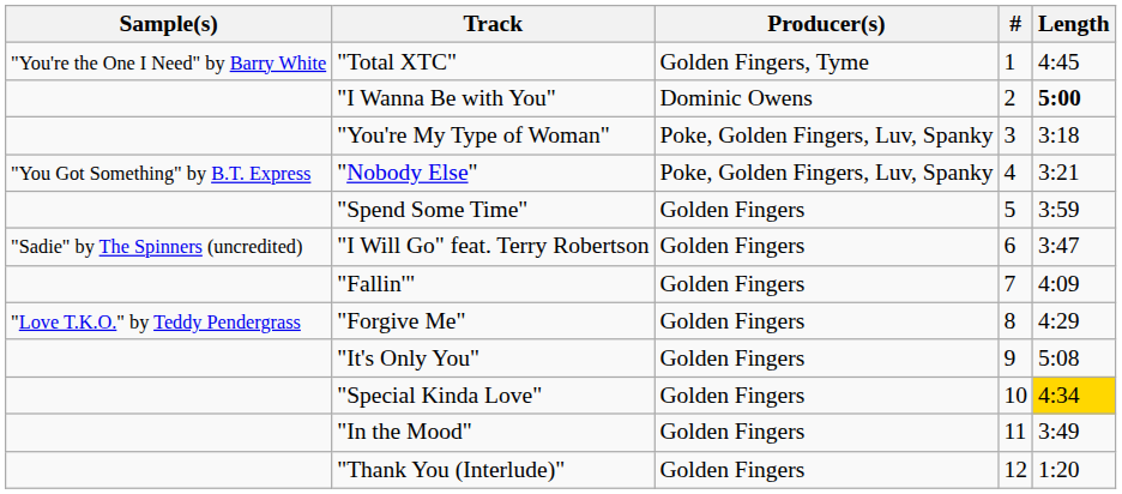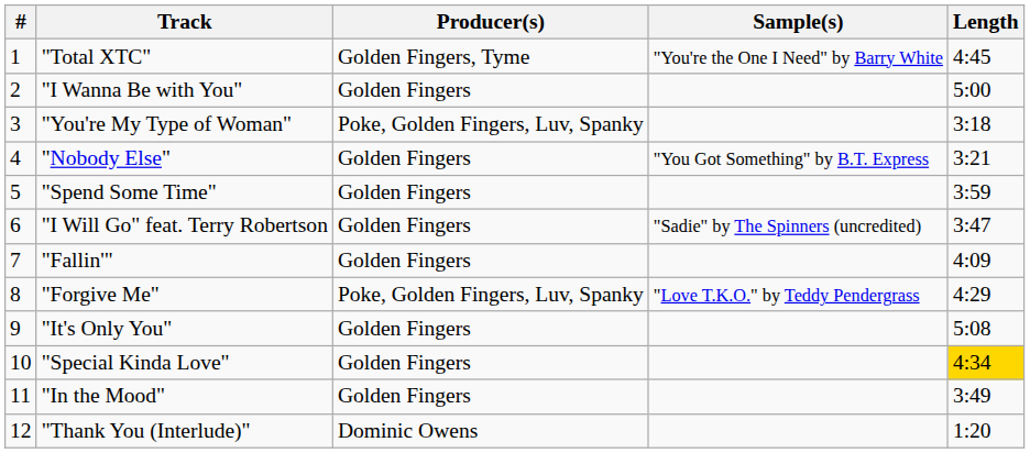columns swapped: # <-> Sample(s)
"I Wanna Be with You" | Producer(s): Dominic Owens -> Golden Fingers
"I Wanna Be with You" | Length: bold -> normal
"Nobody Else" | Producer(s): Poke, Golden Fingers, Luv, Spanky -> Golden Fingers
"Forgive Me" | Producer(s): Golden Fingers -> Poke, Golden Fingers, Luv, Spanky
"Thank You (Interlude)" | Producer(s): Golden Fingers -> Dominic Owens
